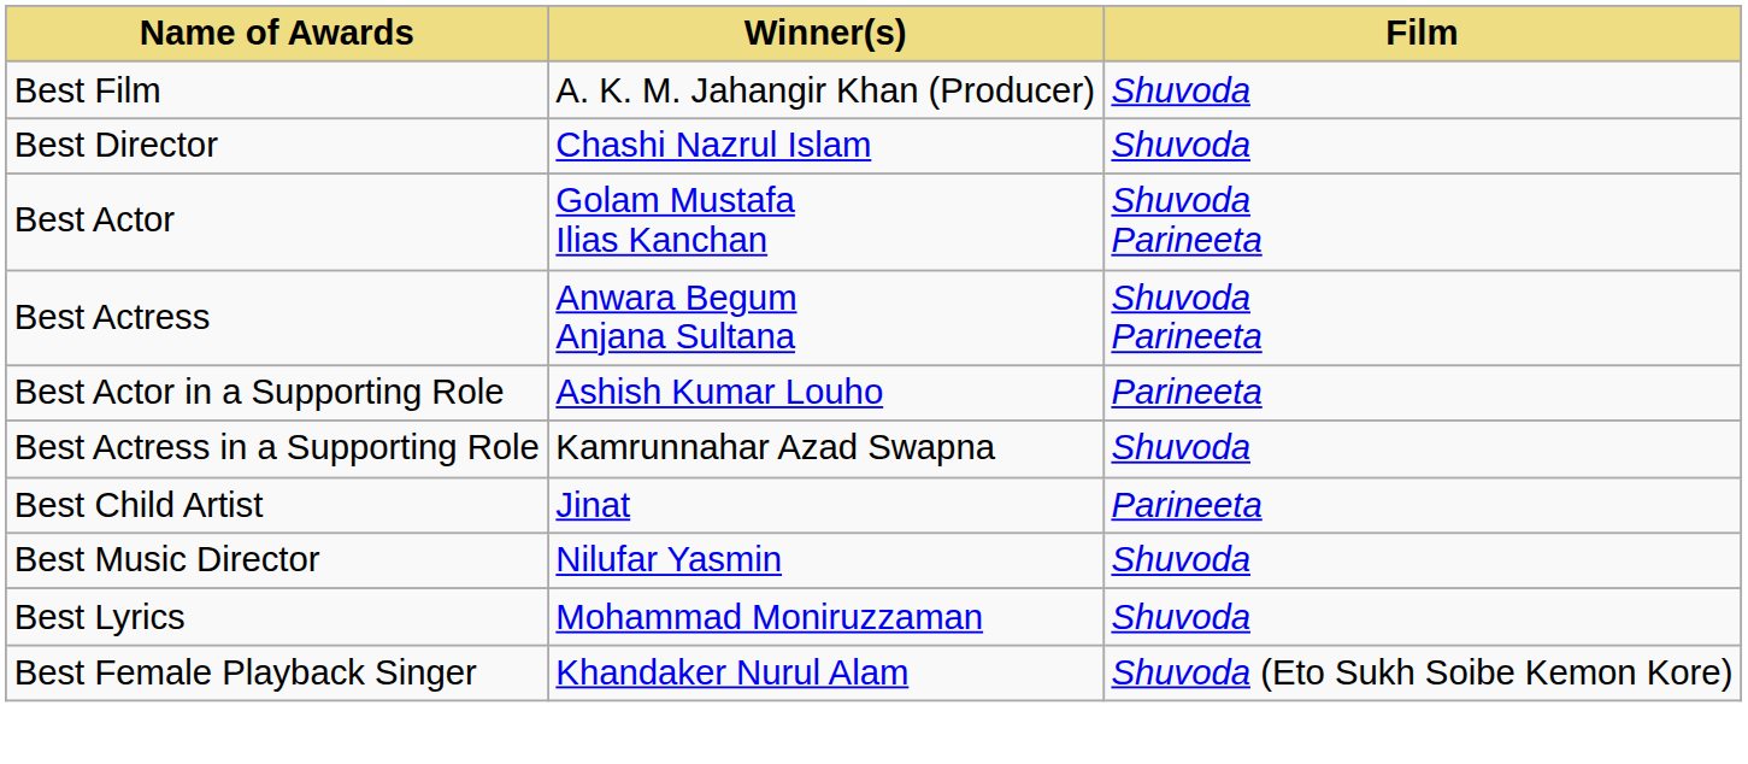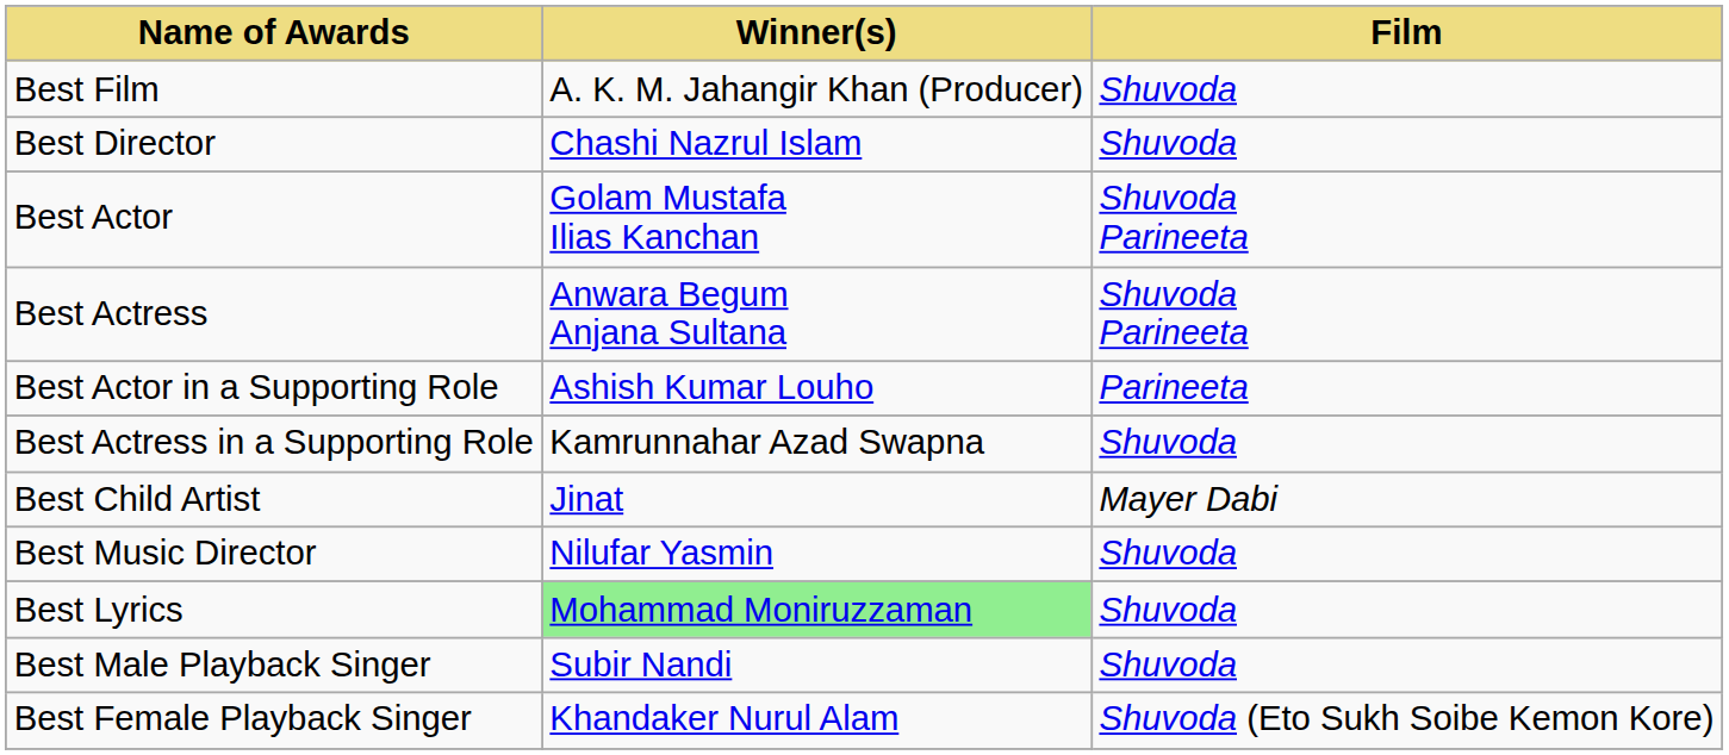Best Child Artist | Film: Parineeta -> Mayer Dabi
Best Lyrics | Winner(s): no background -> lightgreen background
+ row: Best Male Playback Singer | Subir Nandi | Shuvoda
